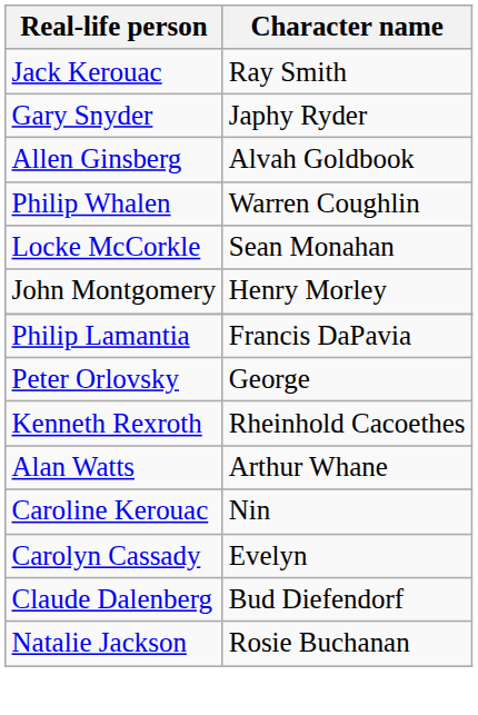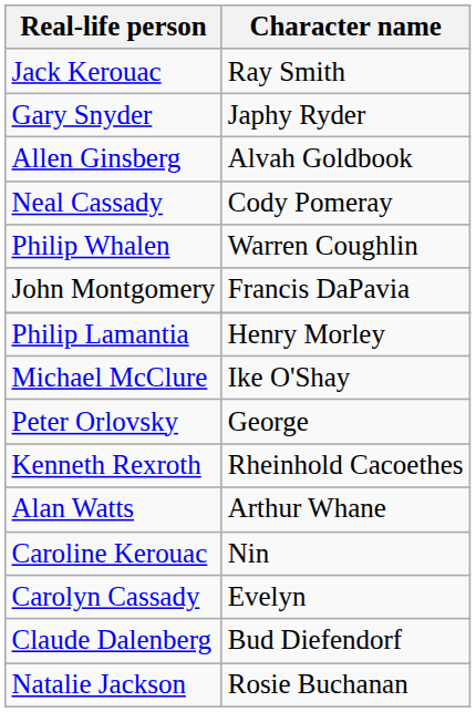+ row: Neal Cassady | Cody Pomeray
- row: Locke McCorkle | Sean Monahan
John Montgomery | Character name: Henry Morley -> Francis DaPavia
Philip Lamantia | Character name: Francis DaPavia -> Henry Morley
+ row: Michael McClure | Ike O'Shay
